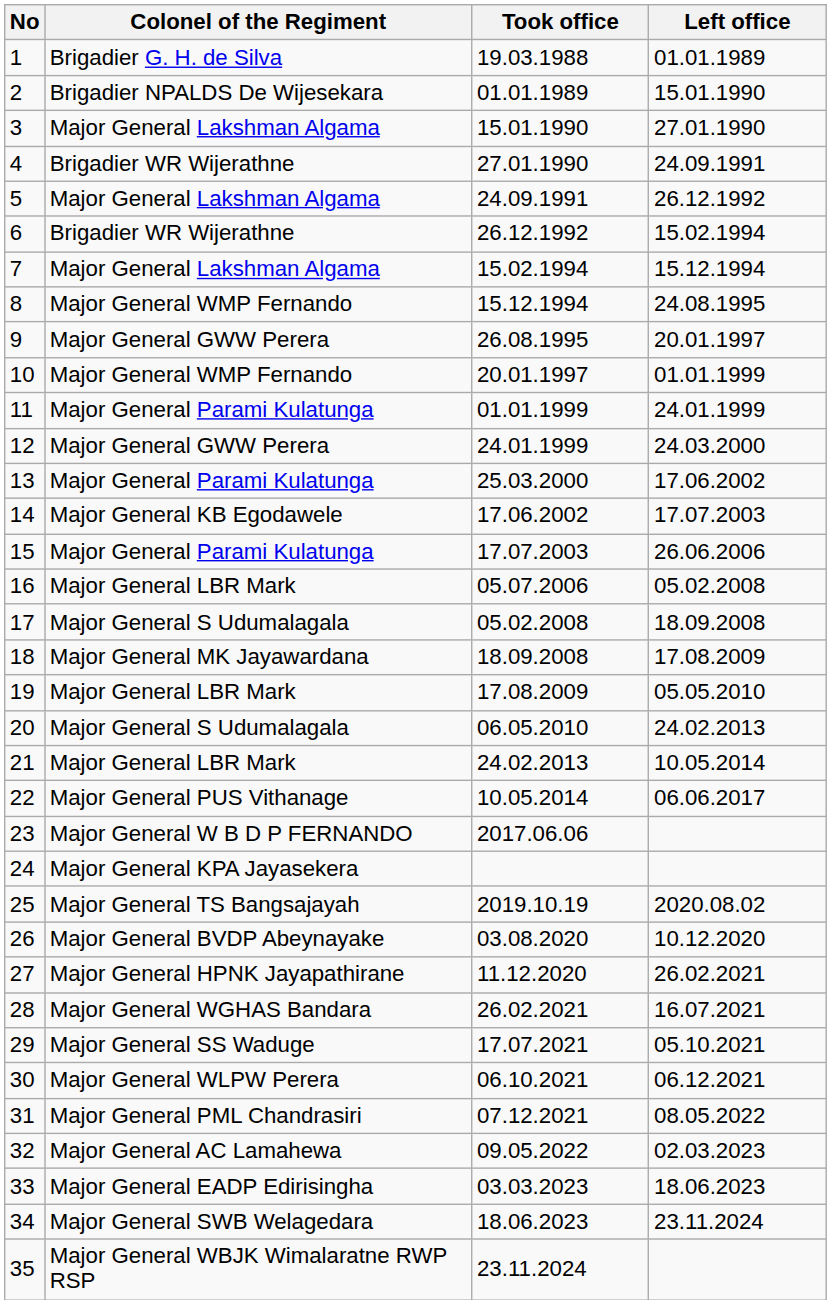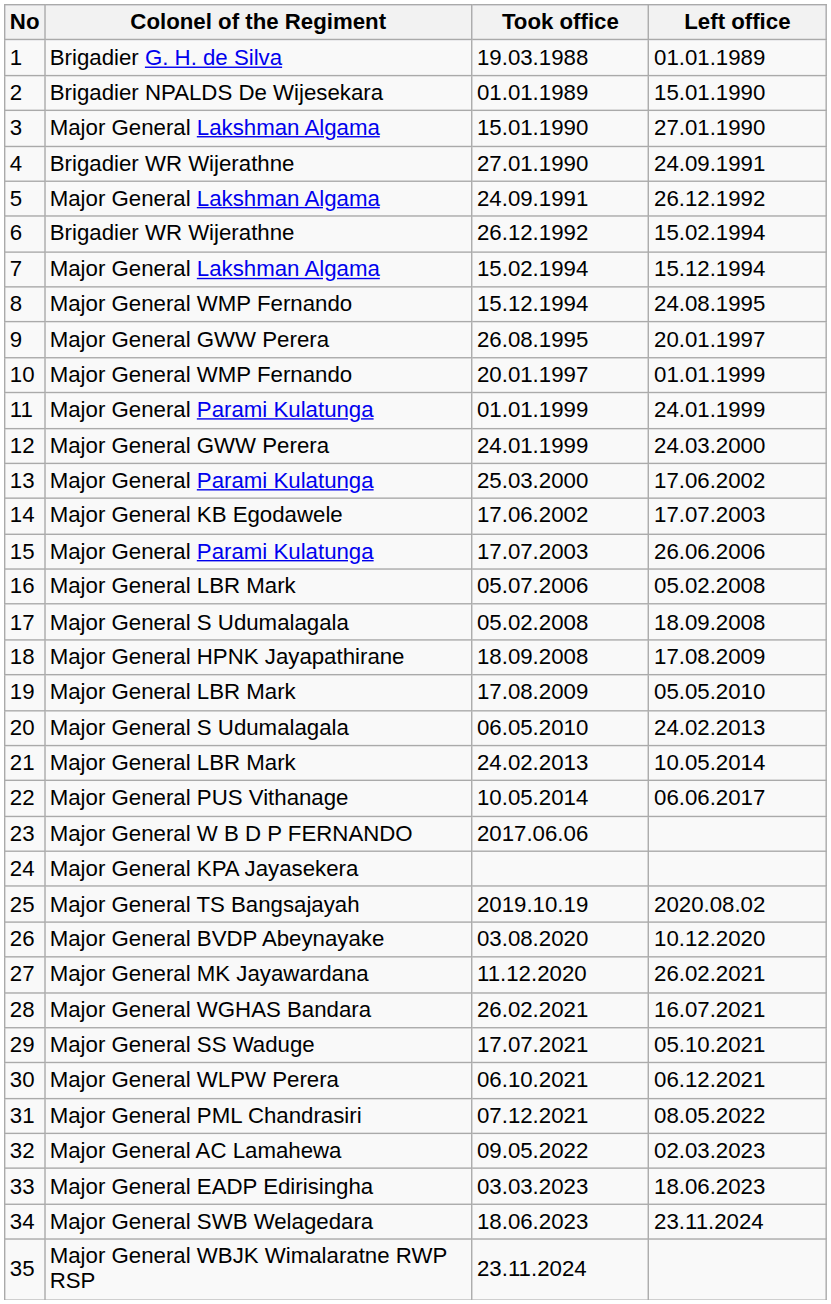18 | Colonel of the Regiment: Major General MK Jayawardana -> Major General HPNK Jayapathirane
27 | Colonel of the Regiment: Major General HPNK Jayapathirane -> Major General MK Jayawardana
